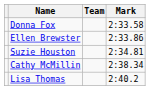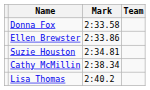columns swapped: Team <-> Mark
